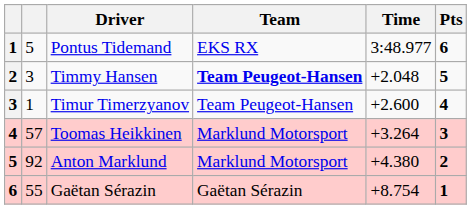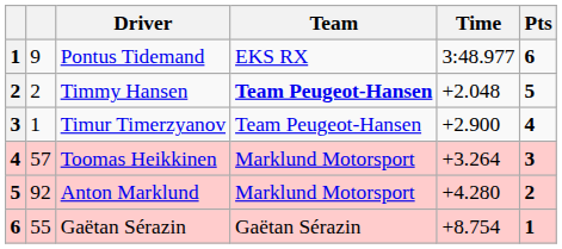Pontus Tidemand | column 2: 5 -> 9
Timmy Hansen | column 2: 3 -> 2
Timur Timerzyanov | Time: +2.600 -> +2.900
Anton Marklund | Time: +4.380 -> +4.280
